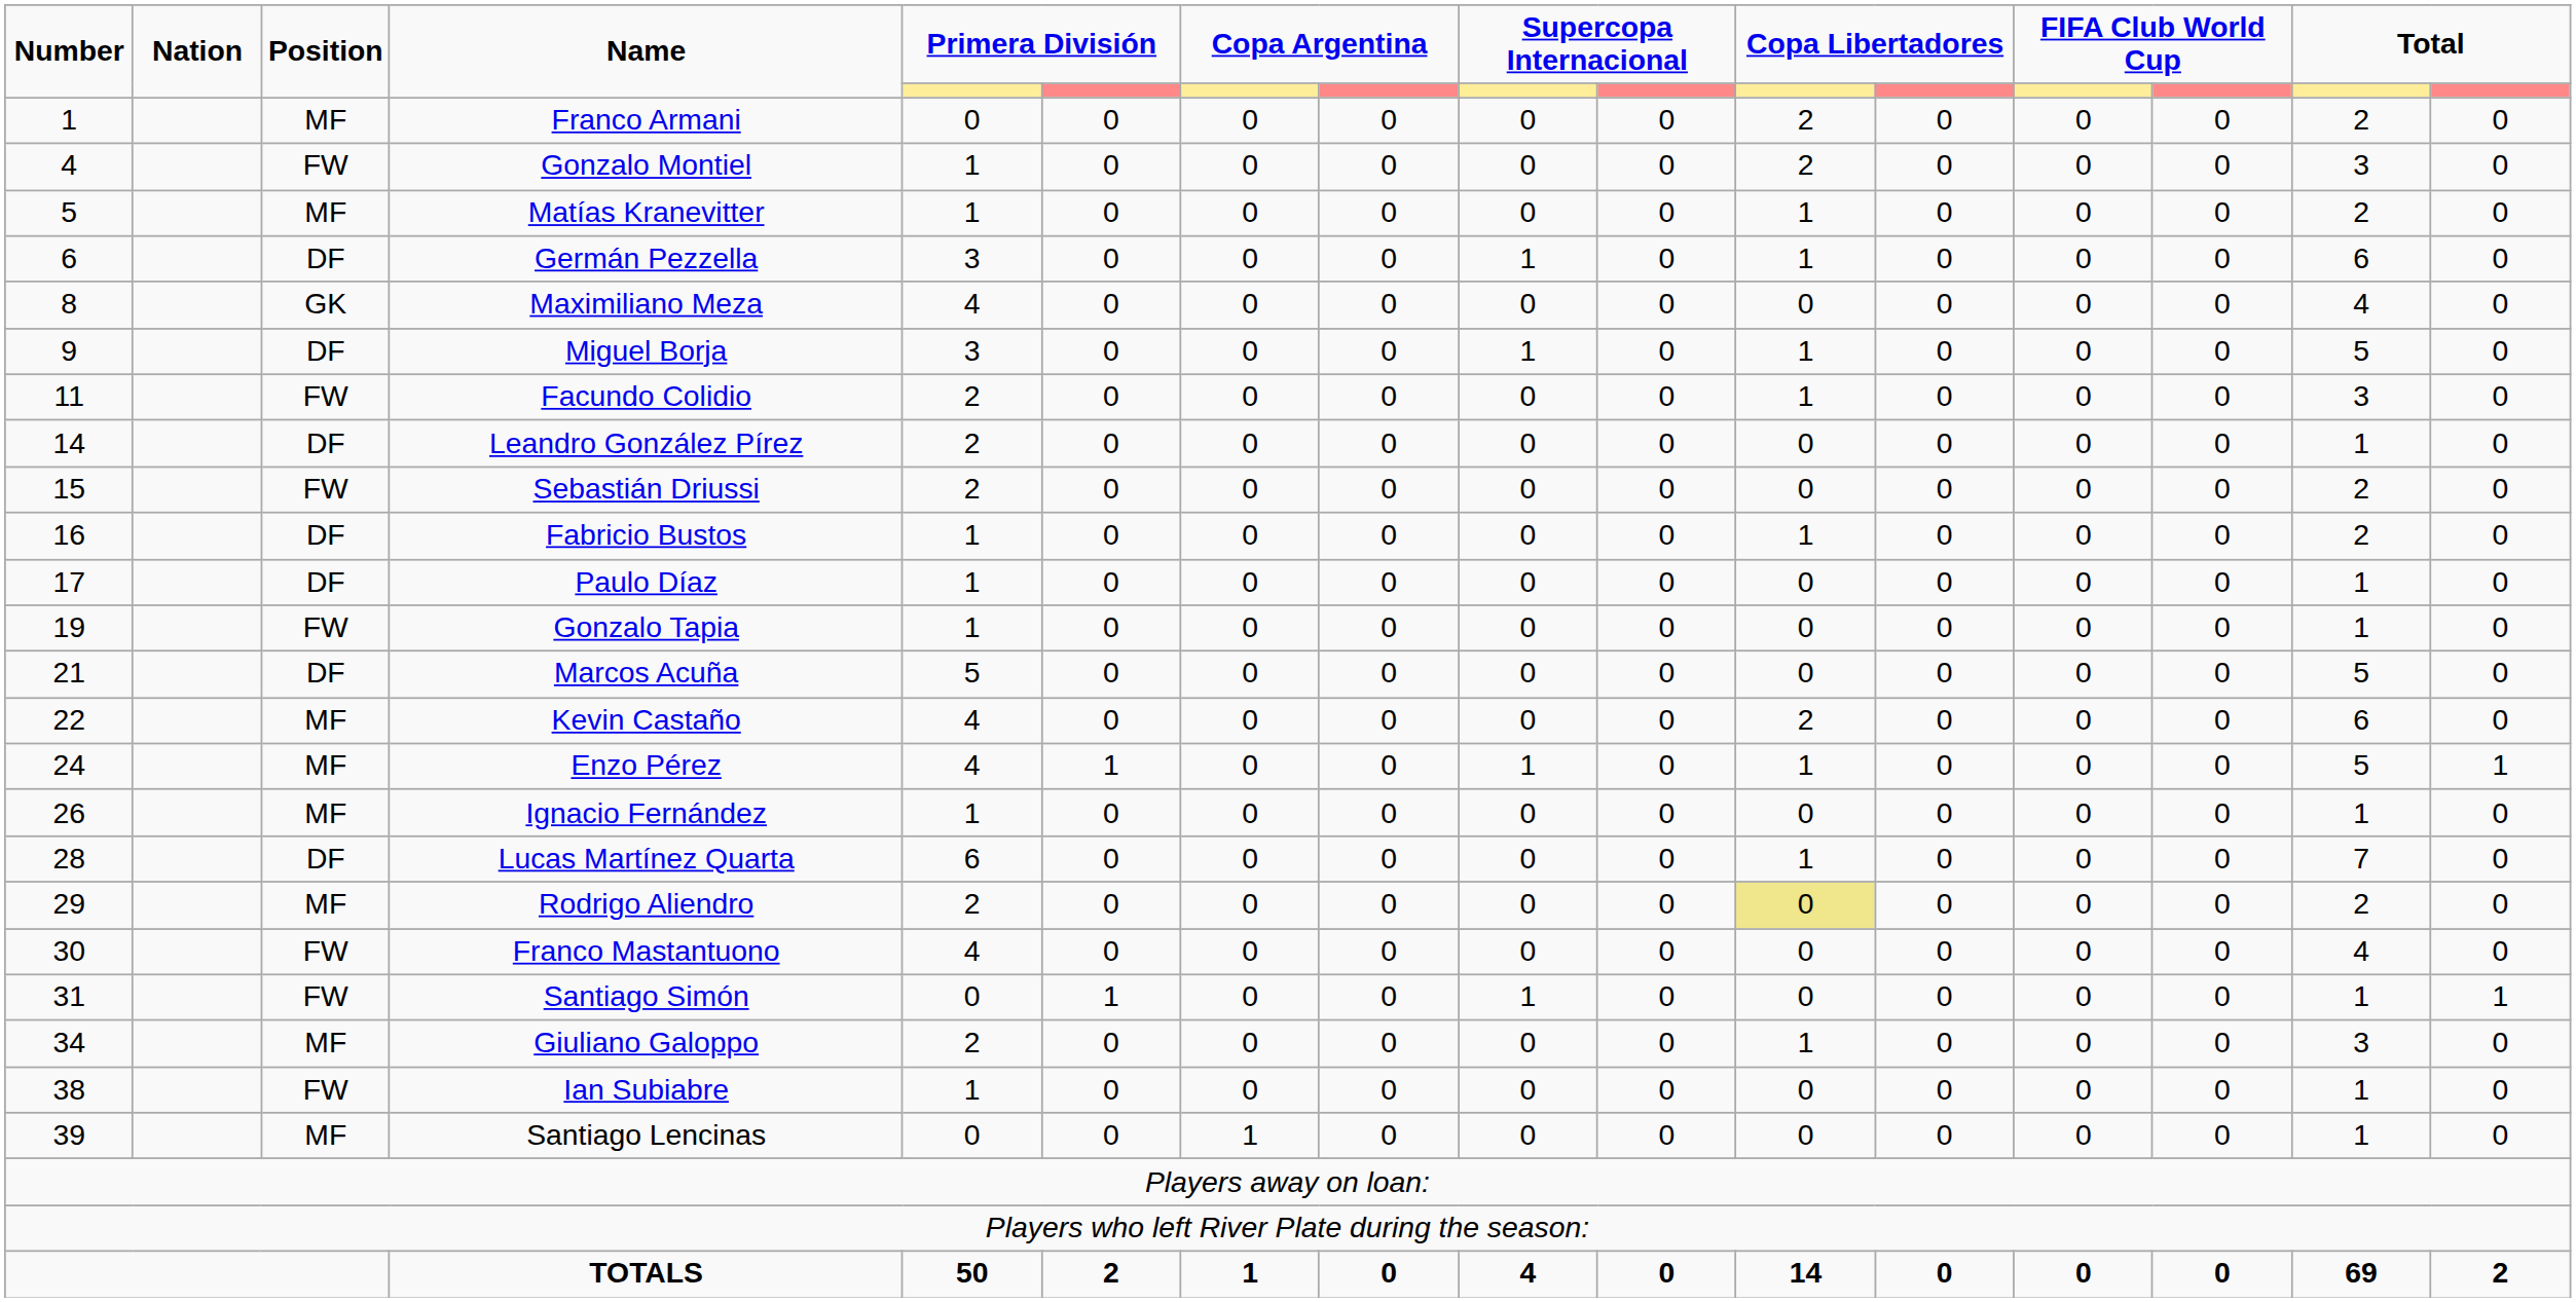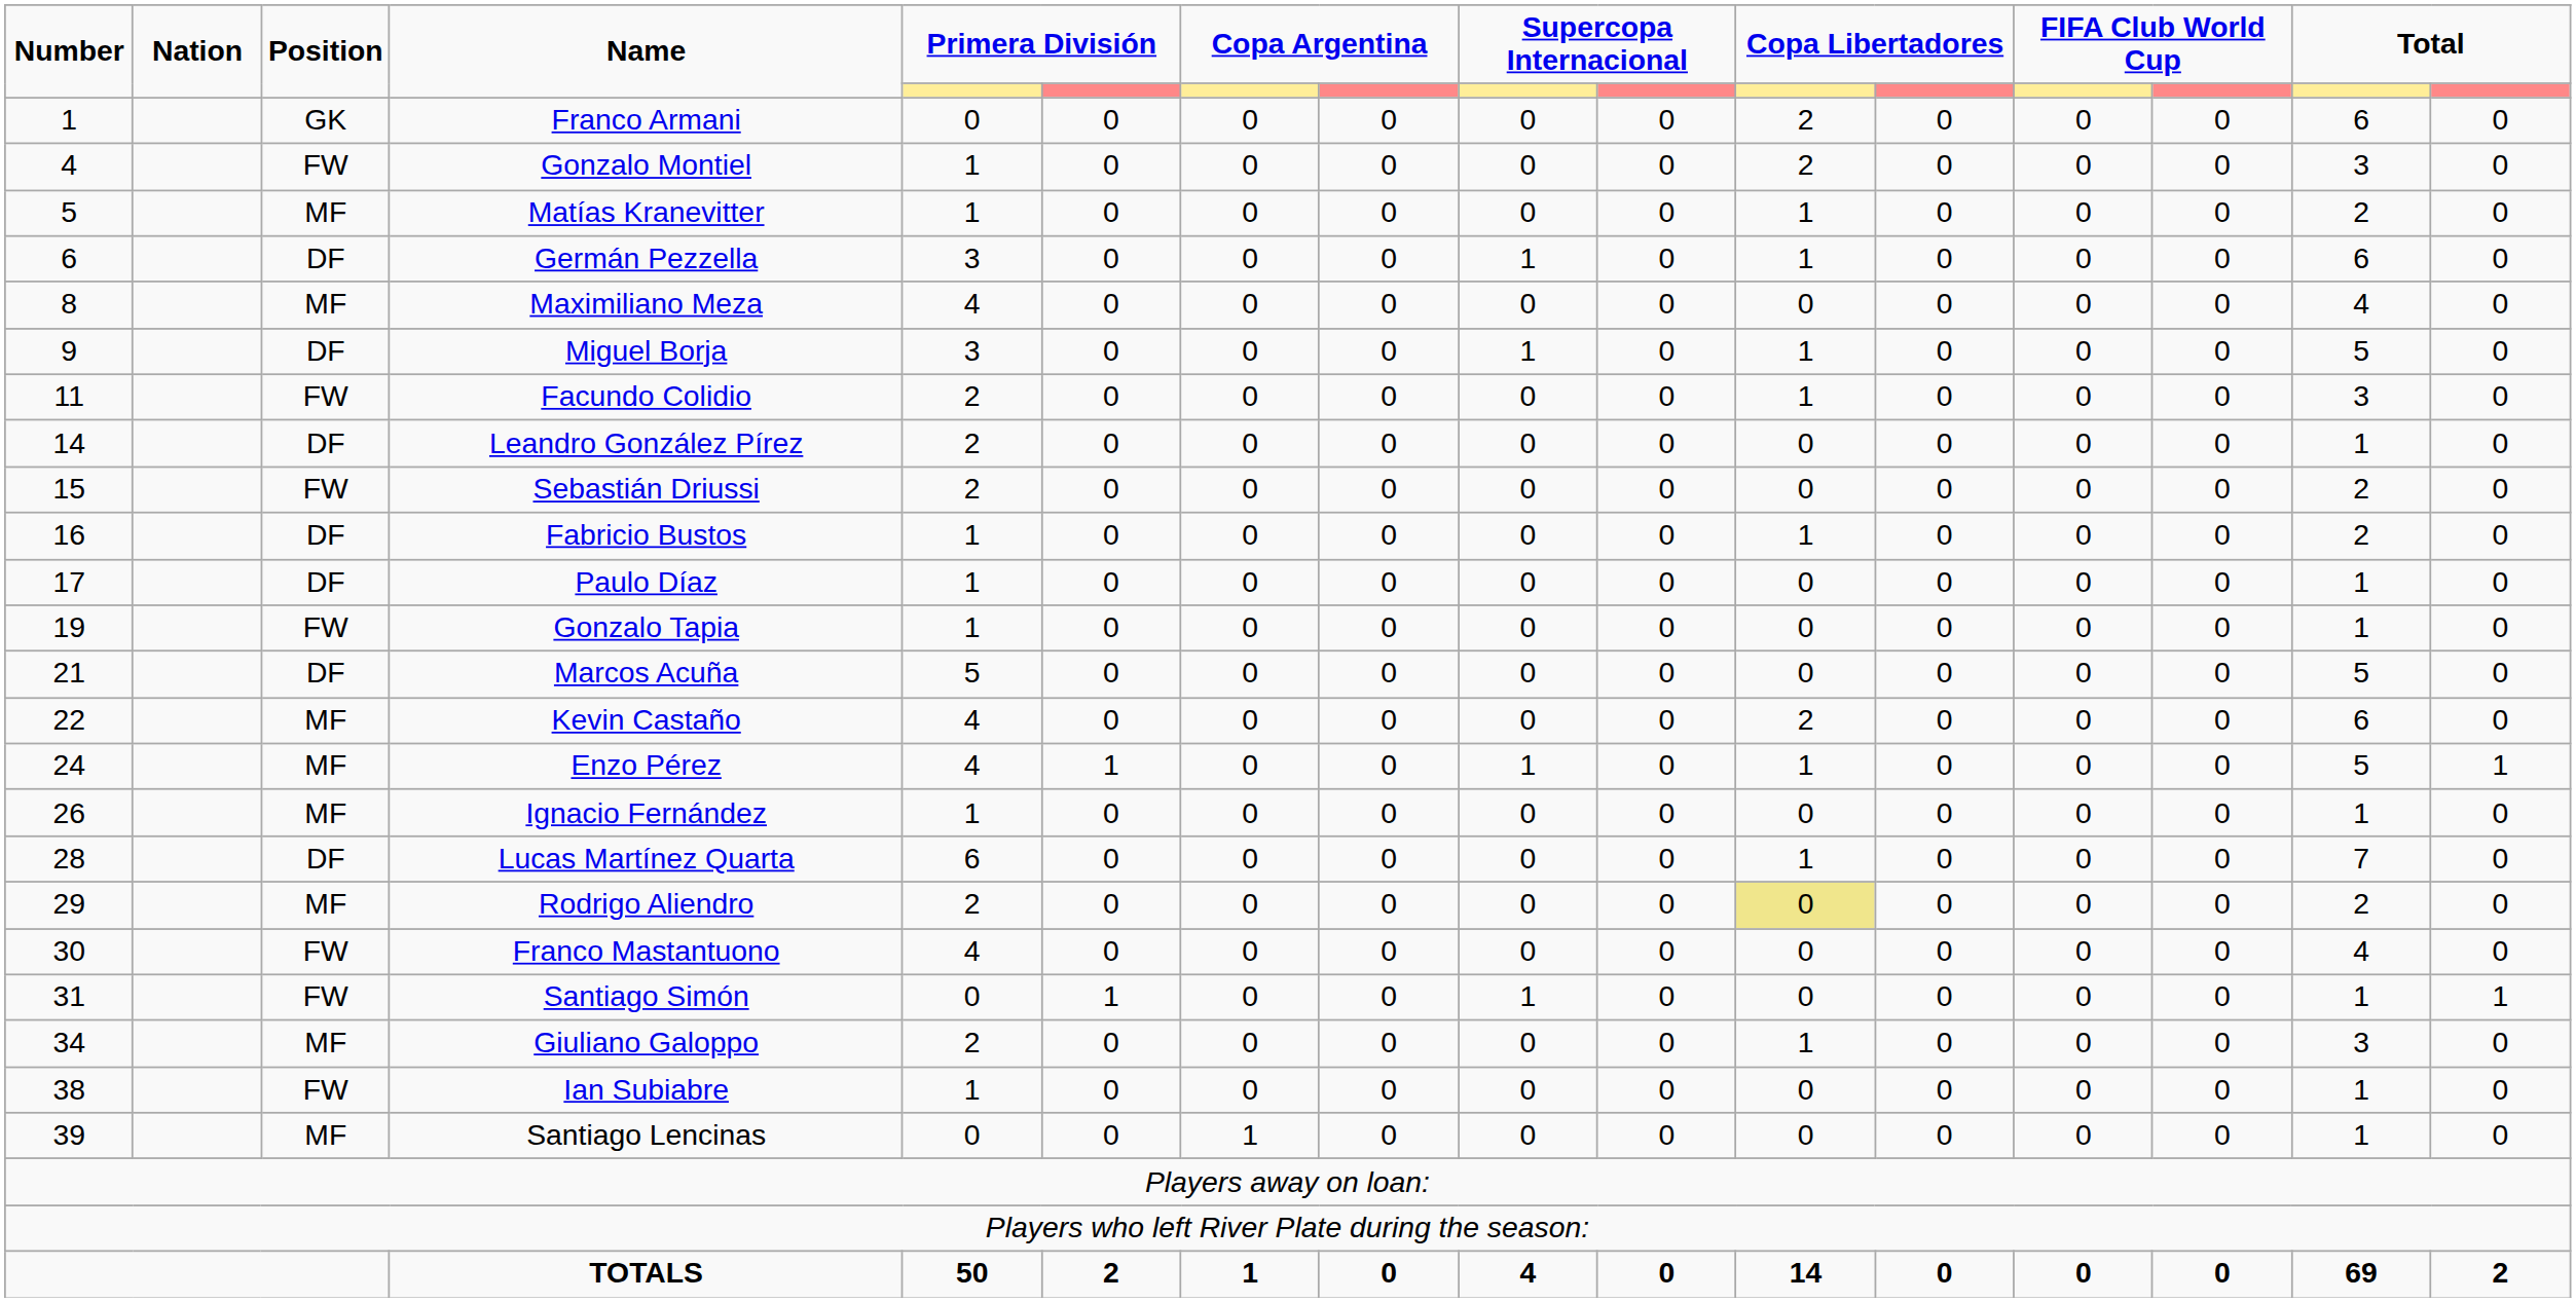Franco Armani | Position: MF -> GK
Franco Armani | column 15: 2 -> 6
Maximiliano Meza | Position: GK -> MF
